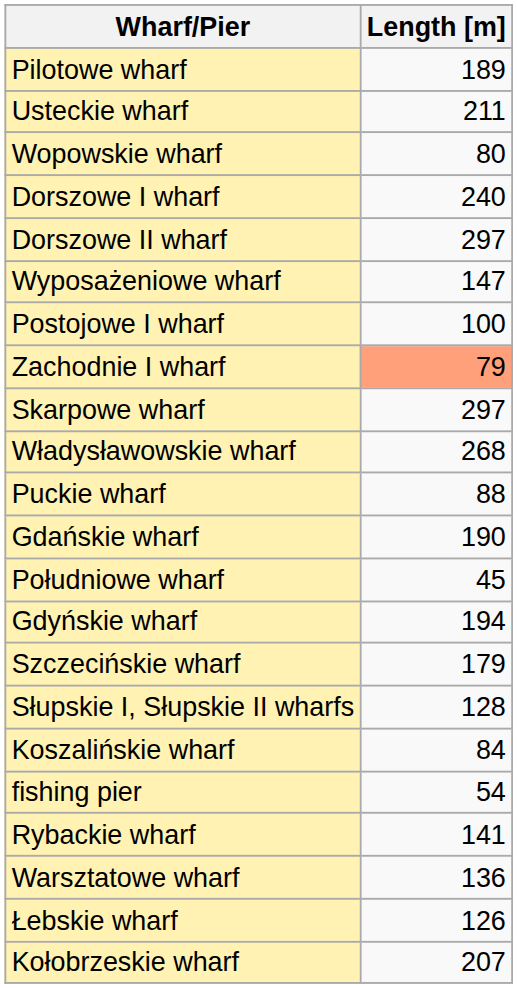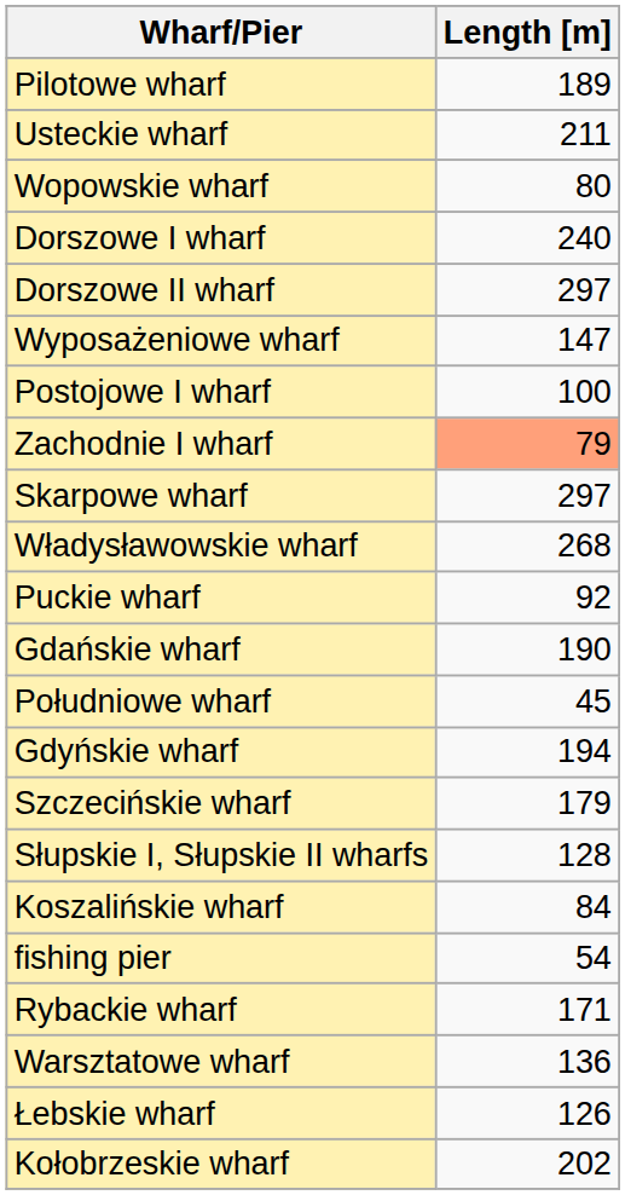Puckie wharf | Length [m]: 88 -> 92
Rybackie wharf | Length [m]: 141 -> 171
Kołobrzeskie wharf | Length [m]: 207 -> 202
